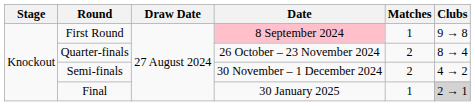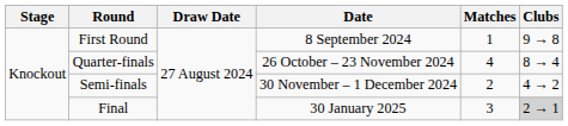First Round | Date: pink background -> no background
Quarter-finals | Matches: 2 -> 4
Final | Matches: 1 -> 3
